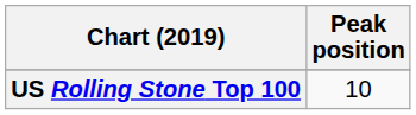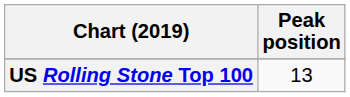US Rolling Stone Top 100 | Peak position: 10 -> 13
